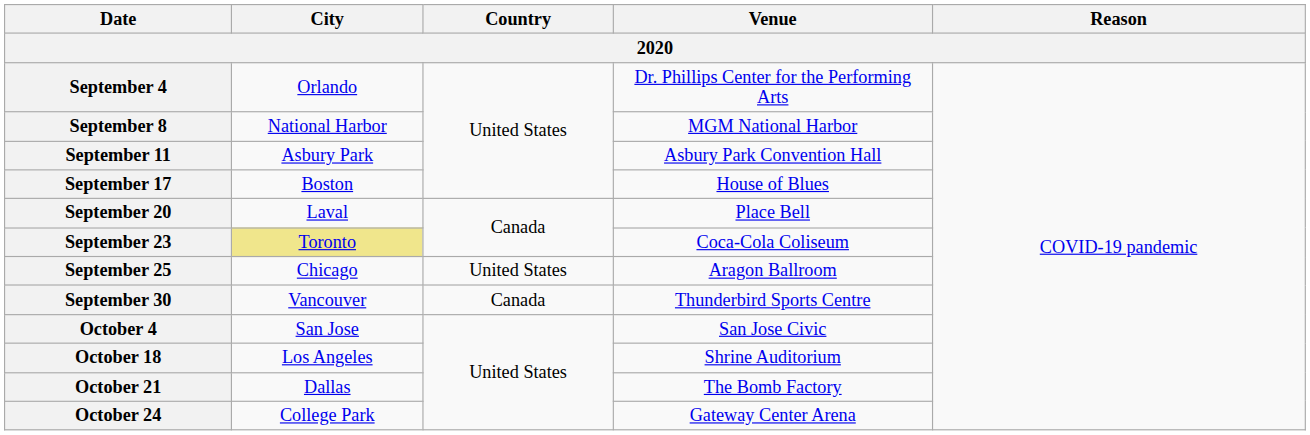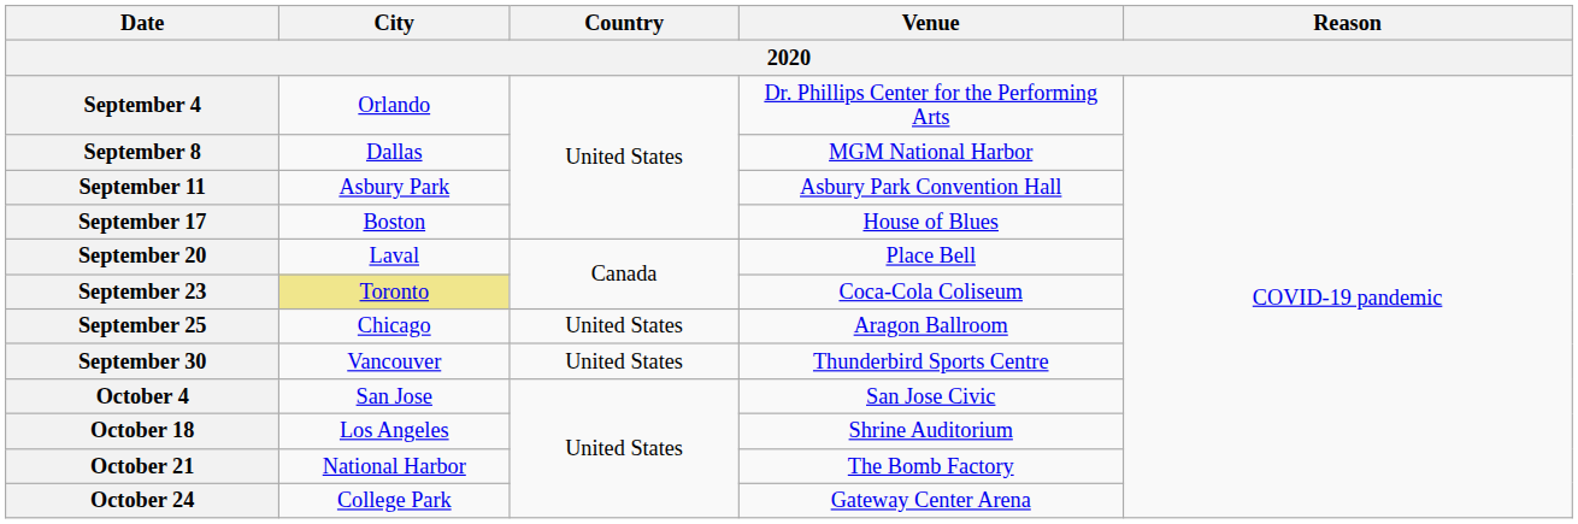September 8 | City: National Harbor -> Dallas
September 30 | Country: Canada -> United States
October 21 | City: Dallas -> National Harbor
